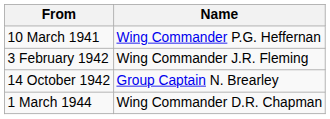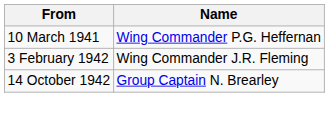- row: 1 March 1944 | Wing Commander D.R. Chapman
